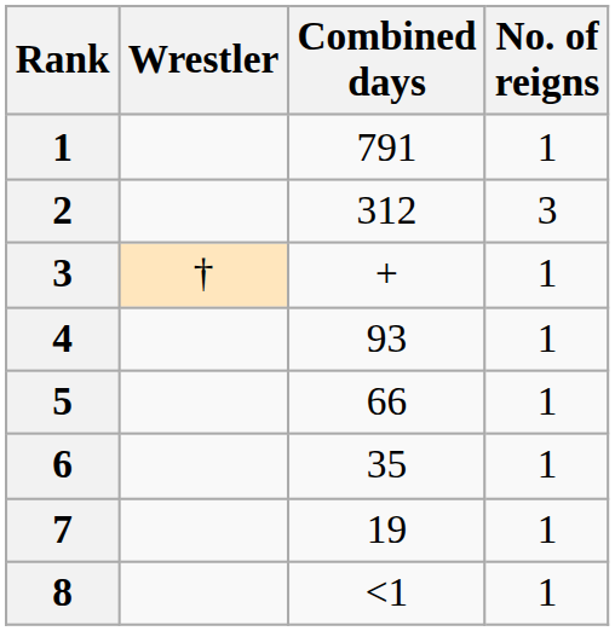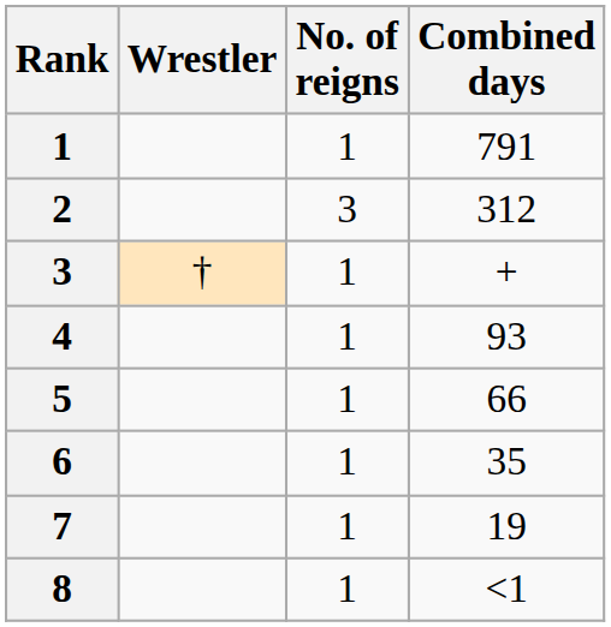columns swapped: No. of reigns <-> Combined days
